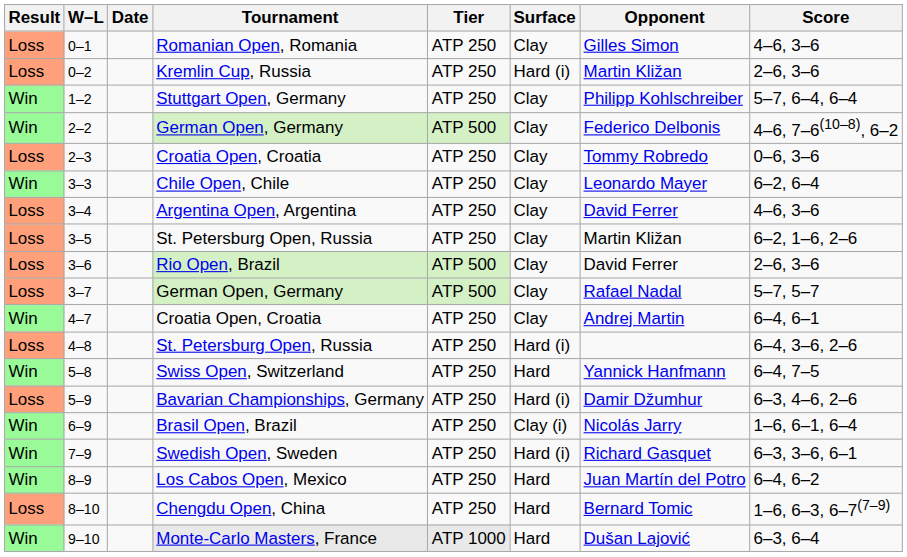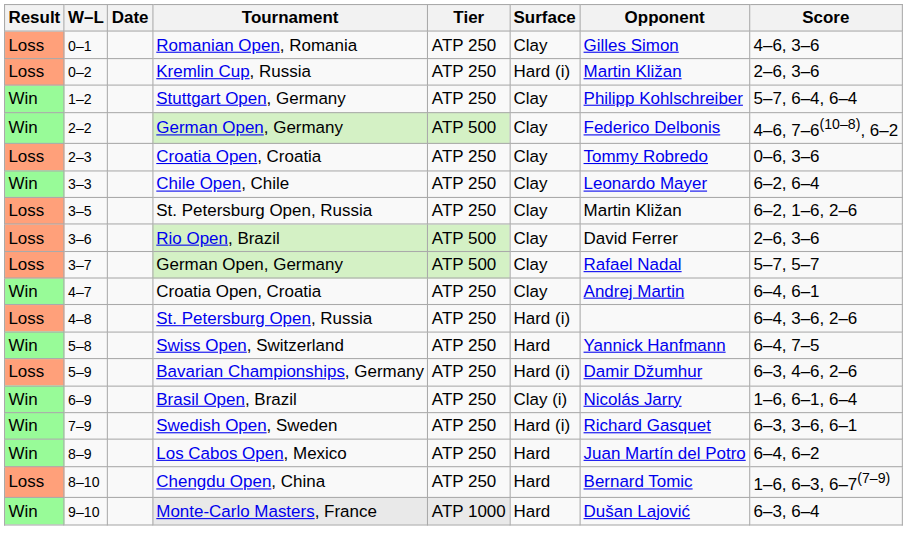- row: Loss | 3–4 | Argentina Open, Argentina | ATP 250 | Clay | David Ferrer | 4–6, 3–6
